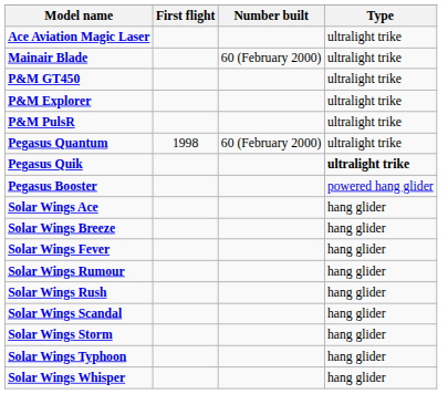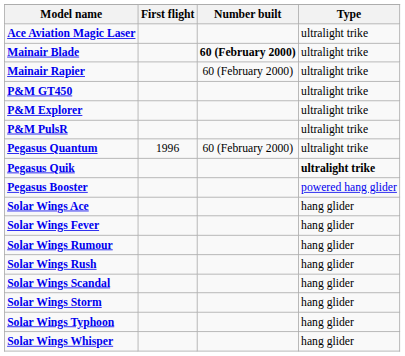Mainair Blade | Number built: normal -> bold
+ row: Mainair Rapier | 60 (February 2000) | ultralight trike
Pegasus Quantum | First flight: 1998 -> 1996
- row: Solar Wings Breeze | hang glider
